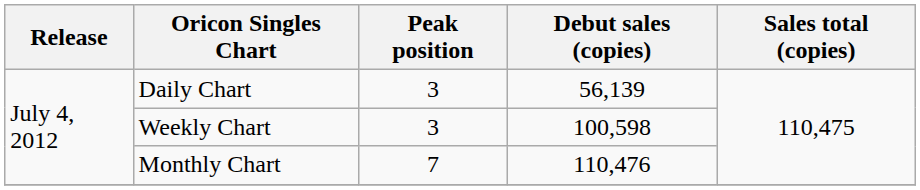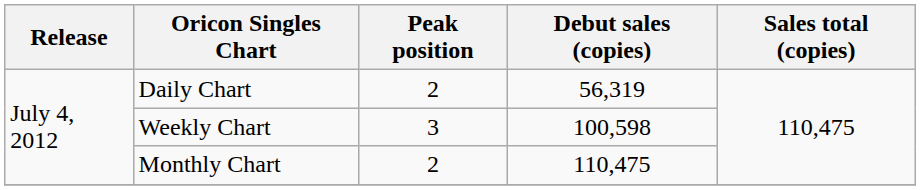Daily Chart | Peak position: 3 -> 2
Daily Chart | Debut sales (copies): 56,139 -> 56,319
Monthly Chart | Peak position: 7 -> 2
Monthly Chart | Debut sales (copies): 110,476 -> 110,475
